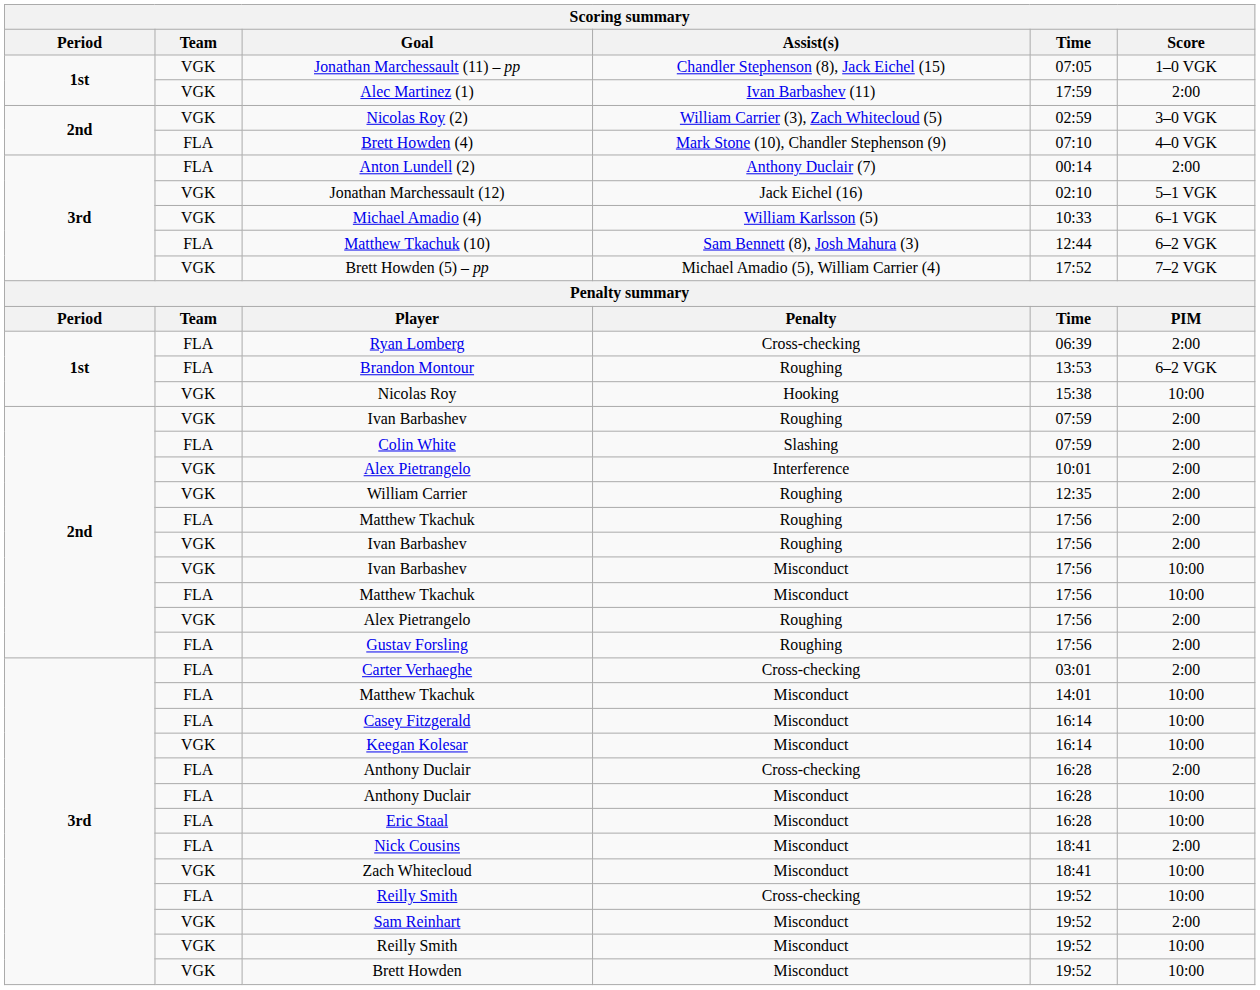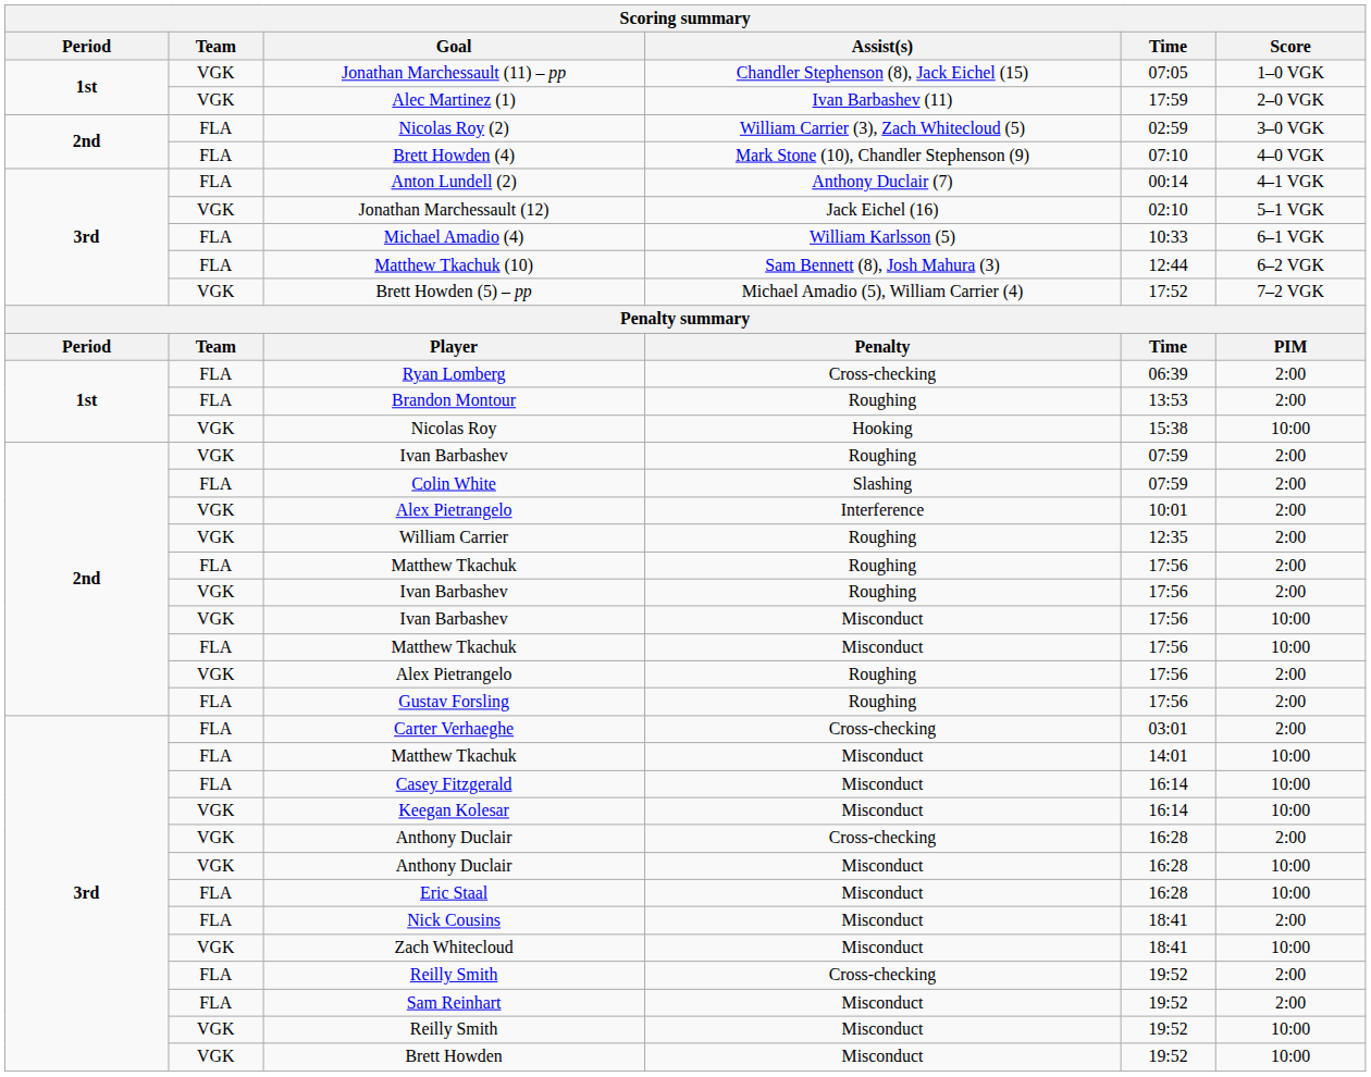Alec Martinez (1) | Score: 2:00 -> 2–0 VGK
Nicolas Roy (2) | Team: VGK -> FLA
Anton Lundell (2) | Score: 2:00 -> 4–1 VGK
Michael Amadio (4) | Team: VGK -> FLA
Brandon Montour | Score: 6–2 VGK -> 2:00
Anthony Duclair / Cross-checking | Team: FLA -> VGK
Anthony Duclair / Misconduct | Team: FLA -> VGK
Reilly Smith / Cross-checking | Score: 10:00 -> 2:00
Sam Reinhart | Team: VGK -> FLA
